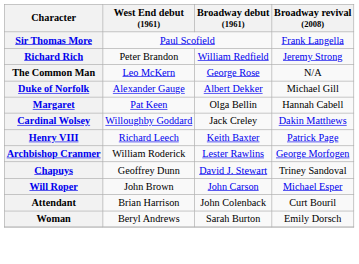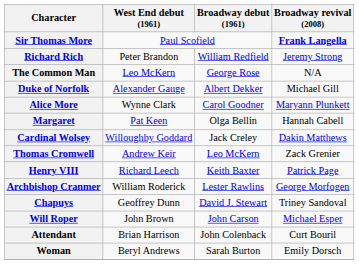Sir Thomas More | Broadway revival (2008): normal -> bold
+ row: Alice More | Wynne Clark | Carol Goodner | Maryann Plunkett
+ row: Thomas Cromwell | Andrew Keir | Leo McKern | Zack Grenier
